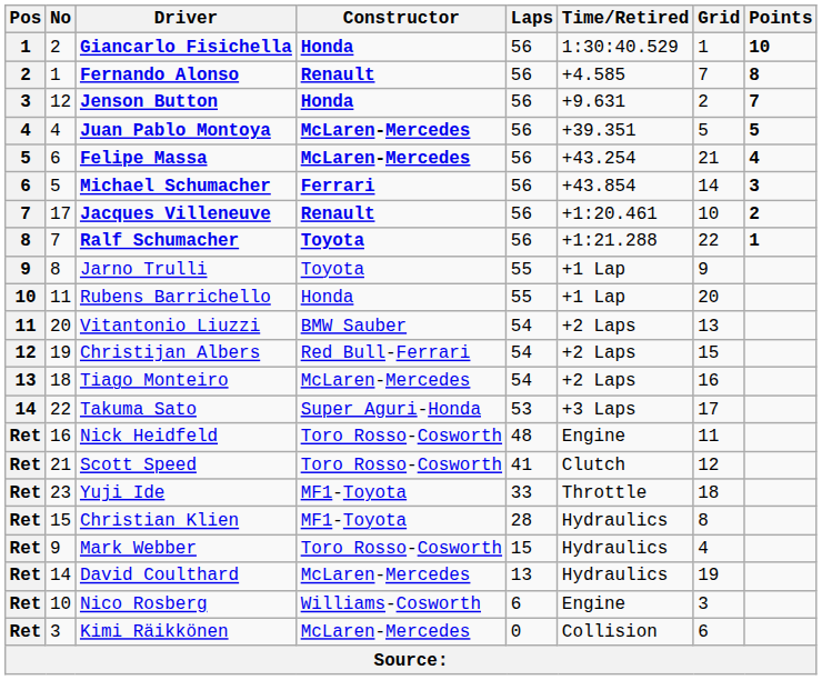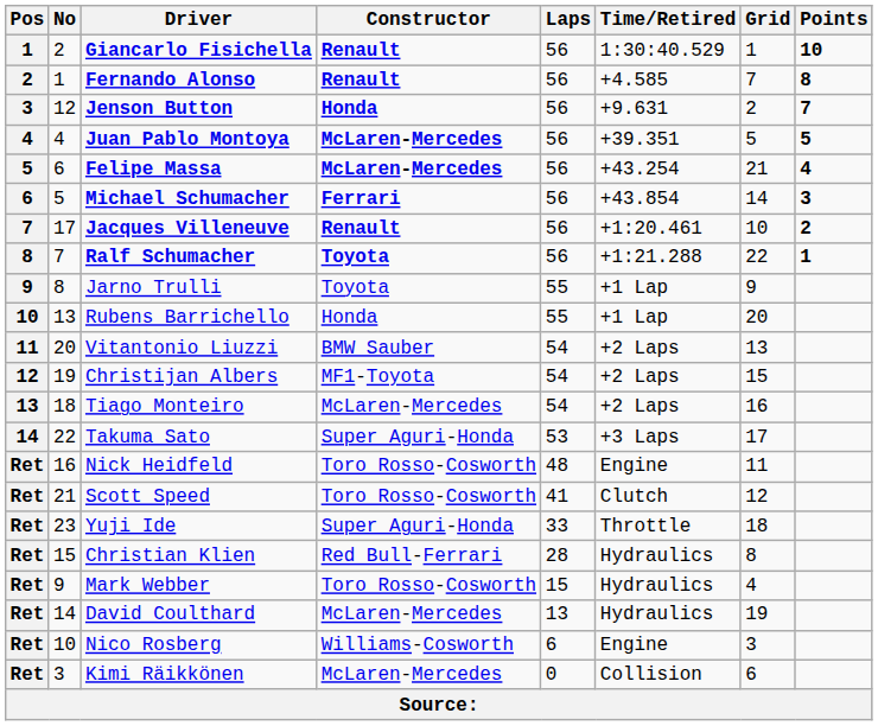Giancarlo Fisichella | Constructor: Honda -> Renault
Rubens Barrichello | No: 11 -> 13
Christijan Albers | Constructor: Red Bull-Ferrari -> MF1-Toyota
Yuji Ide | Constructor: MF1-Toyota -> Super Aguri-Honda
Christian Klien | Constructor: MF1-Toyota -> Red Bull-Ferrari
